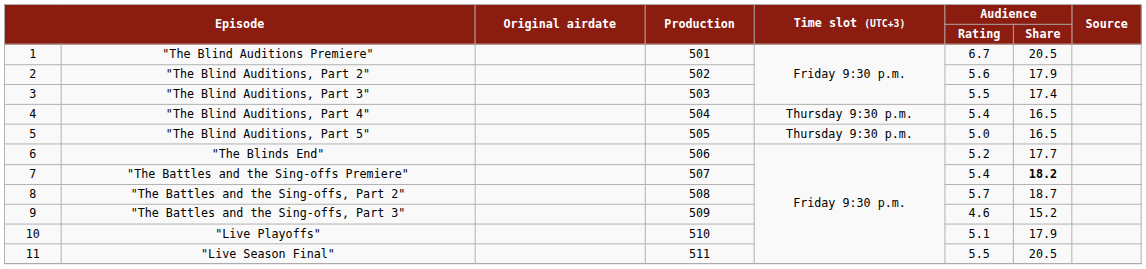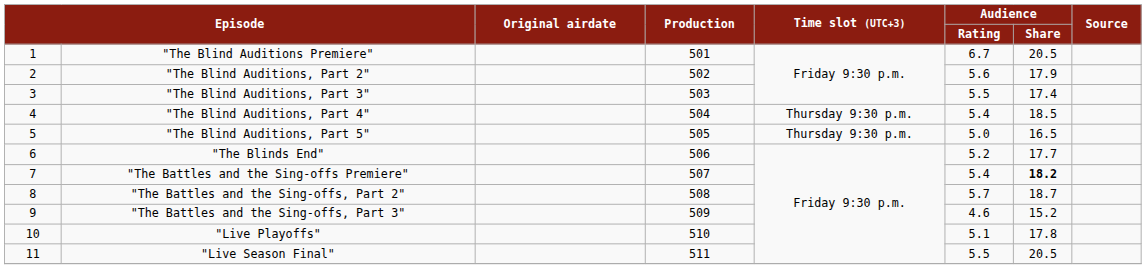"The Blind Auditions, Part 4" | Audience / Share: 16.5 -> 18.5
"Live Playoffs" | Audience / Share: 17.9 -> 17.8
